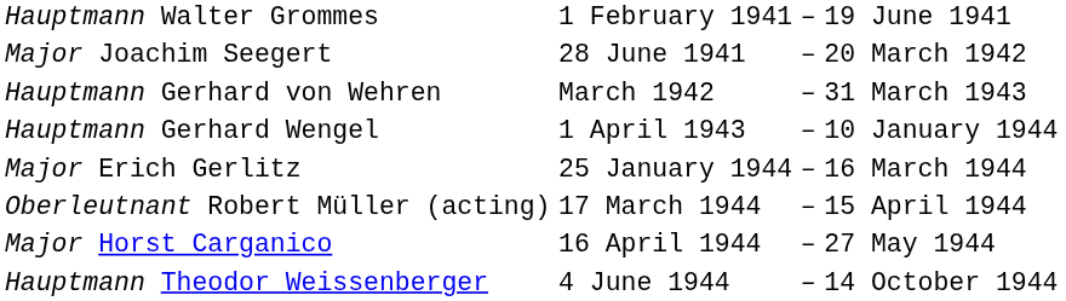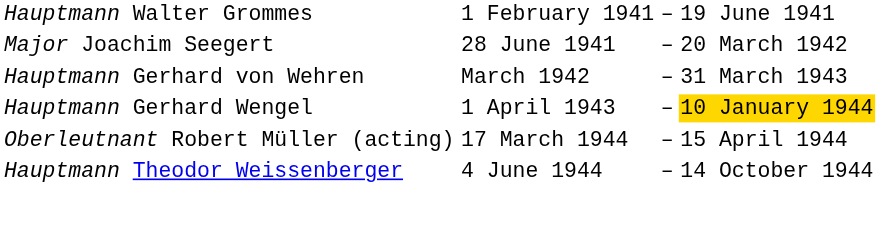Hauptmann Gerhard Wengel | column 4: no background -> gold background
- row: Major Erich Gerlitz | 25 January 1944 | – | 16 March 1944
- row: Major Horst Carganico | 16 April 1944 | – | 27 May 1944
